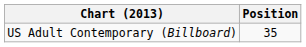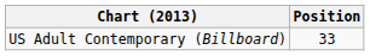US Adult Contemporary (Billboard) | Position: 35 -> 33
